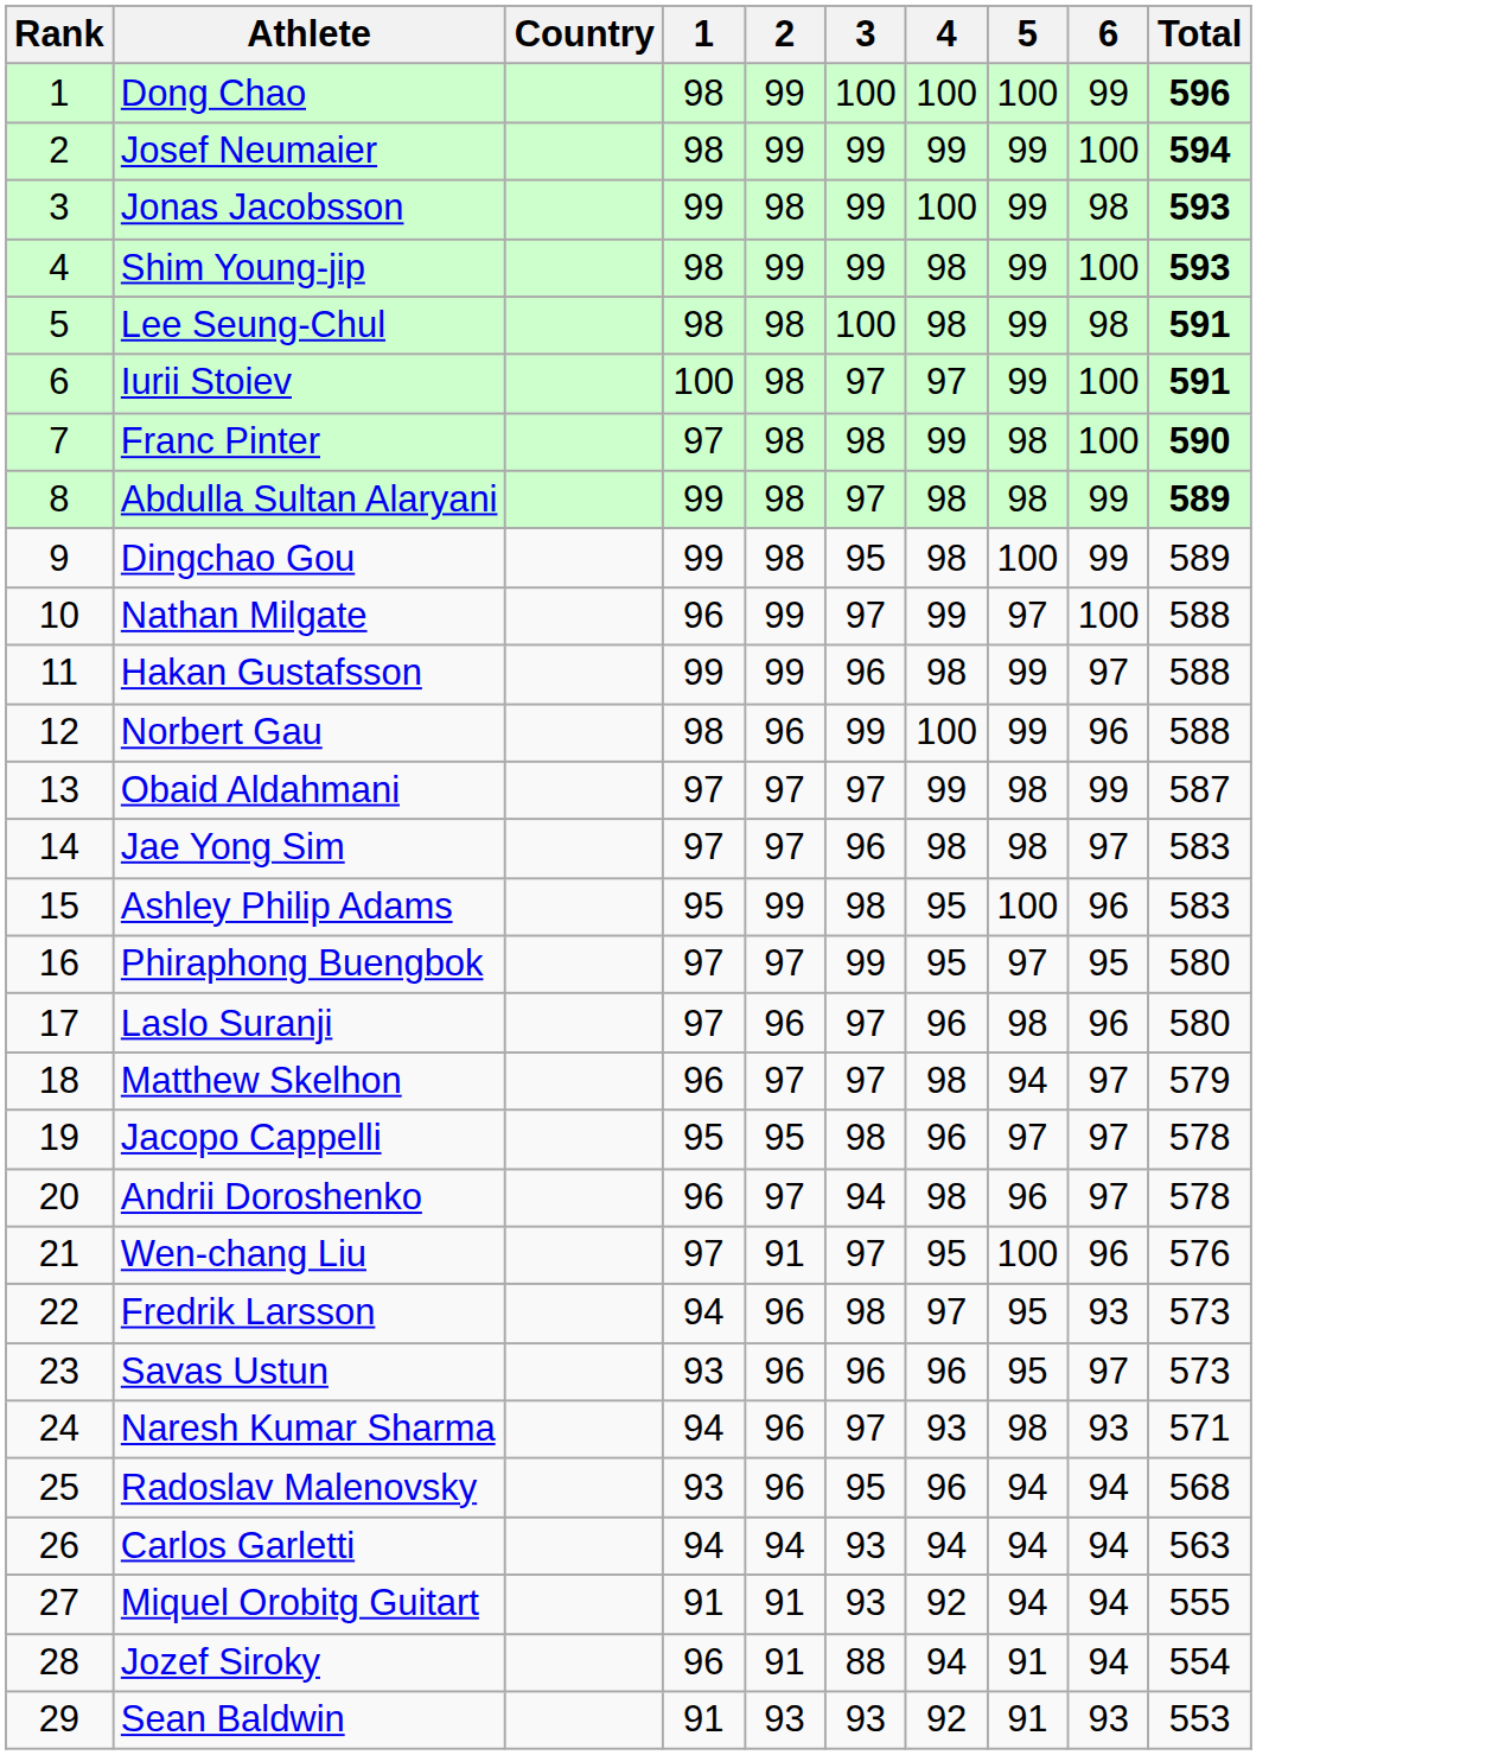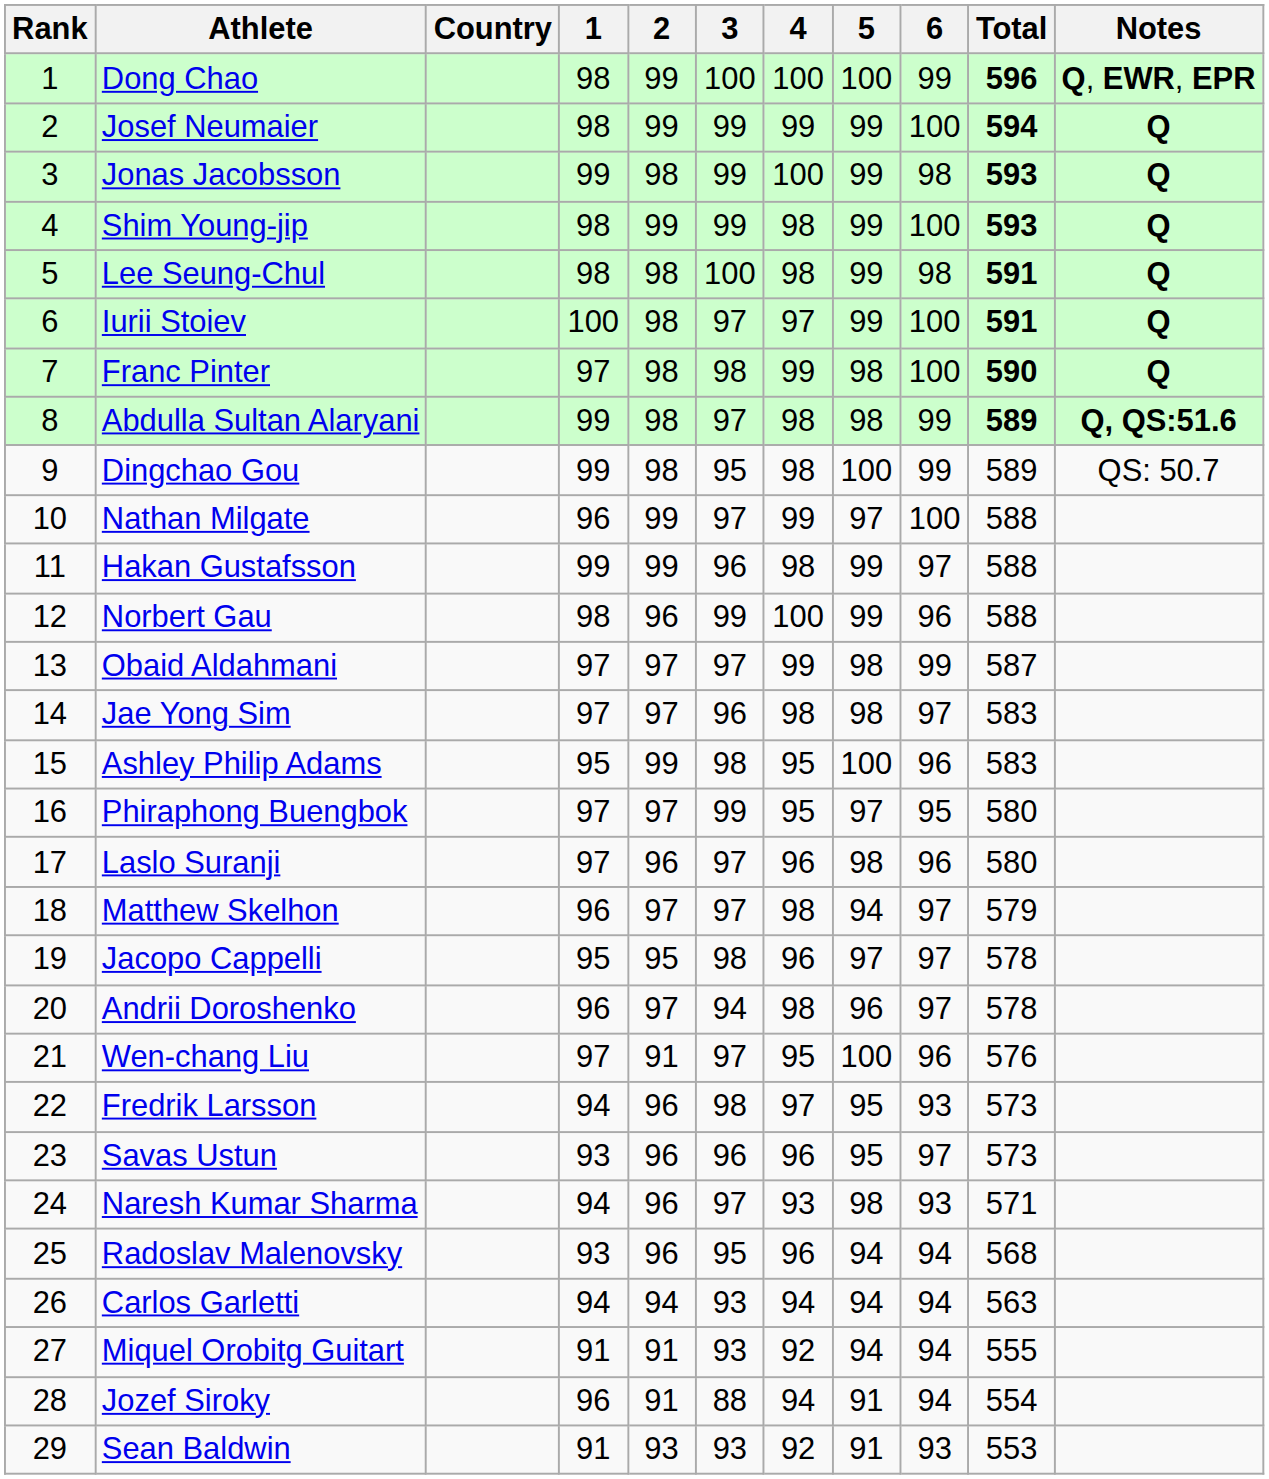+ column: Notes | Q, EWR, EPR | Q | Q | Q | Q | Q | Q | Q, QS:51.6 | QS: 50.7
